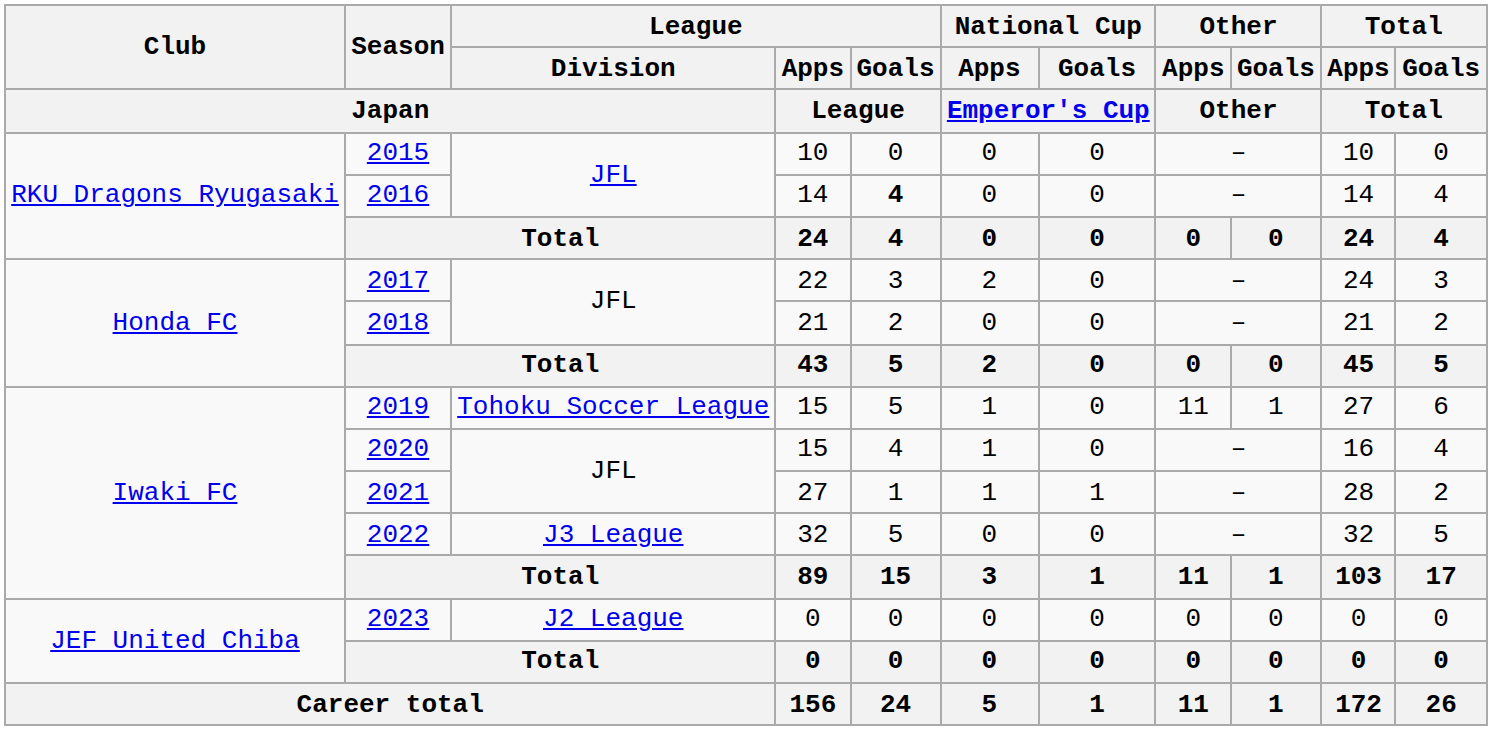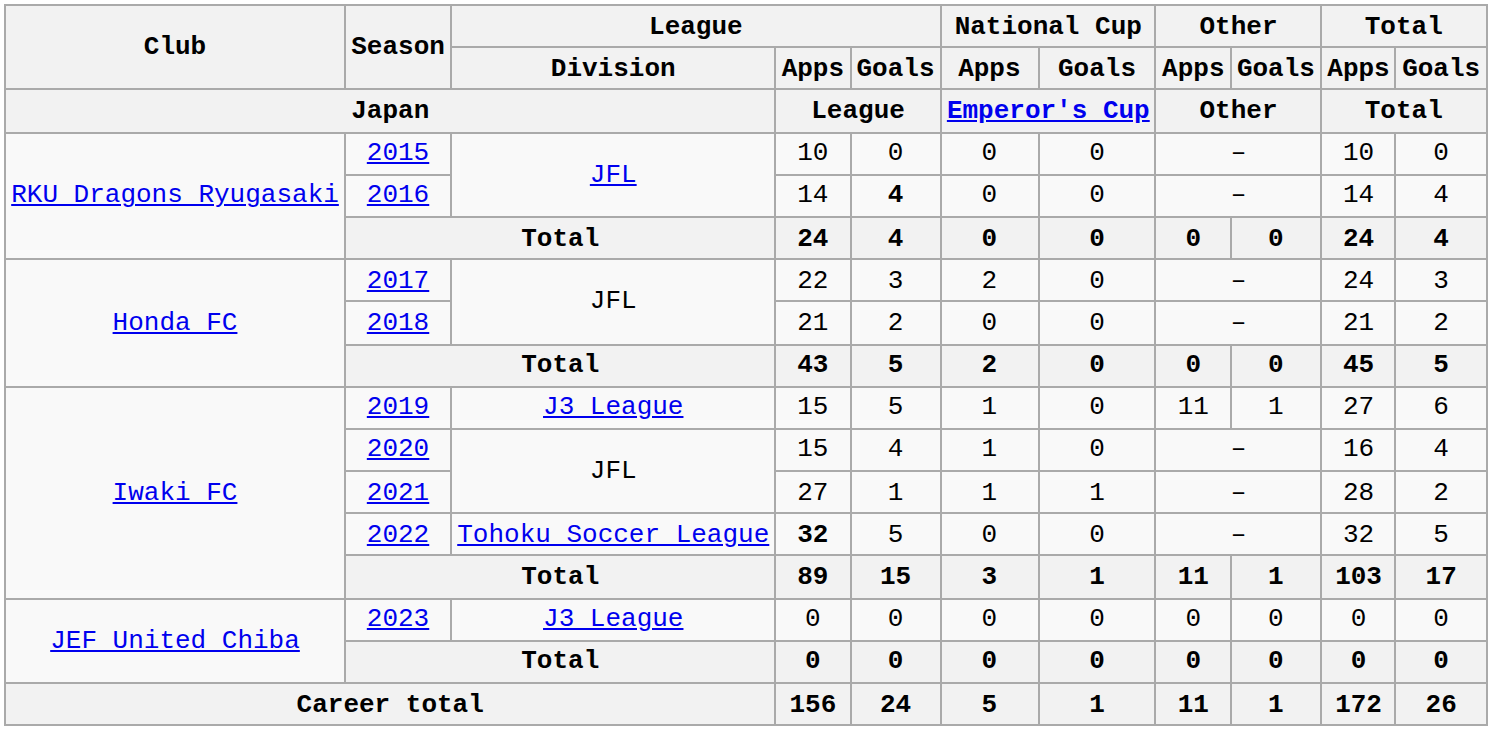2019 | League / Division / Japan: Tohoku Soccer League -> J3 League
2022 | League / Division / Japan: J3 League -> Tohoku Soccer League
2022 | League / Apps / League: normal -> bold
2023 | League / Division / Japan: J2 League -> J3 League
